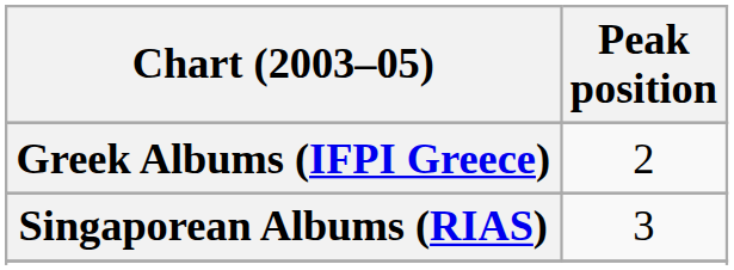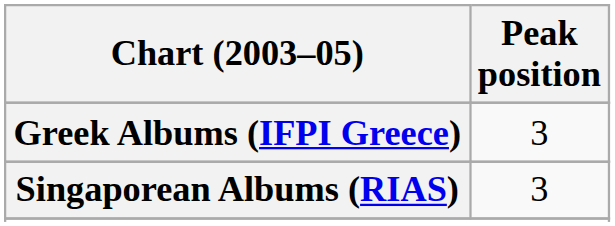Greek Albums (IFPI Greece) | Peak position: 2 -> 3
